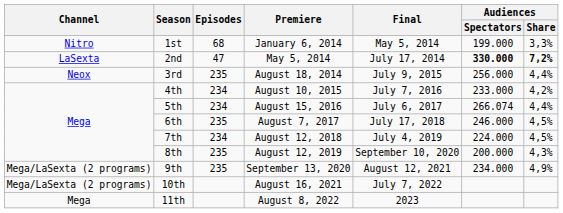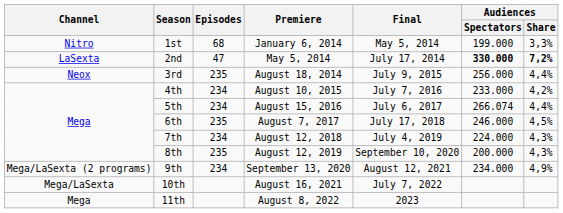7th | Audiences / Share: 4,5% -> 4,3%
9th | Episodes: 235 -> 234
10th | Channel: Mega/LaSexta (2 programs) -> Mega/LaSexta
